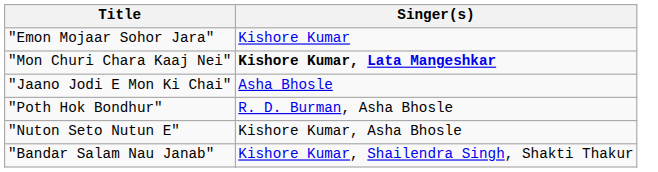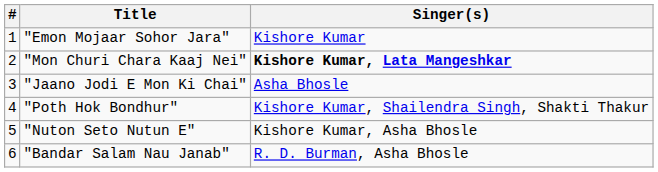+ column: # | 1 | 2 | 3 | 4 | 5 | 6
"Poth Hok Bondhur" | Singer(s): R. D. Burman, Asha Bhosle -> Kishore Kumar, Shailendra Singh, Shakti Thakur
"Bandar Salam Nau Janab" | Singer(s): Kishore Kumar, Shailendra Singh, Shakti Thakur -> R. D. Burman, Asha Bhosle
